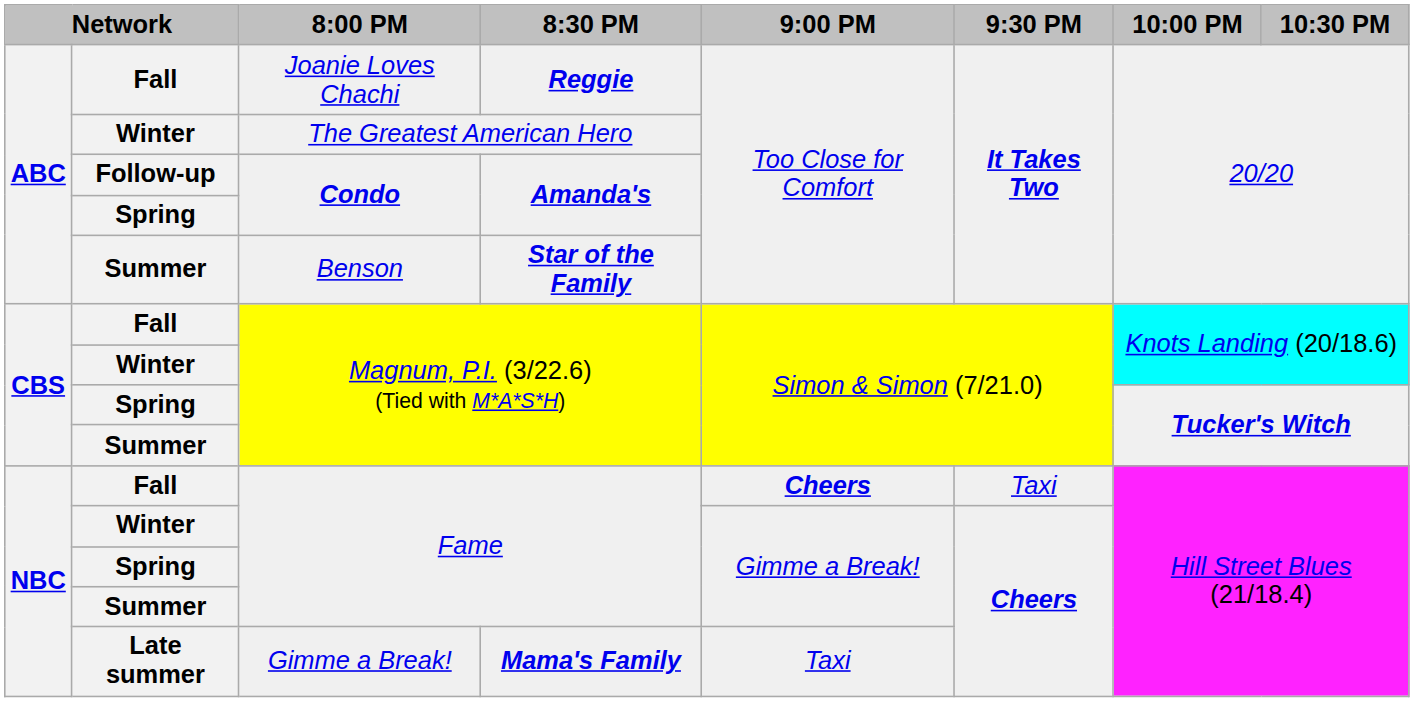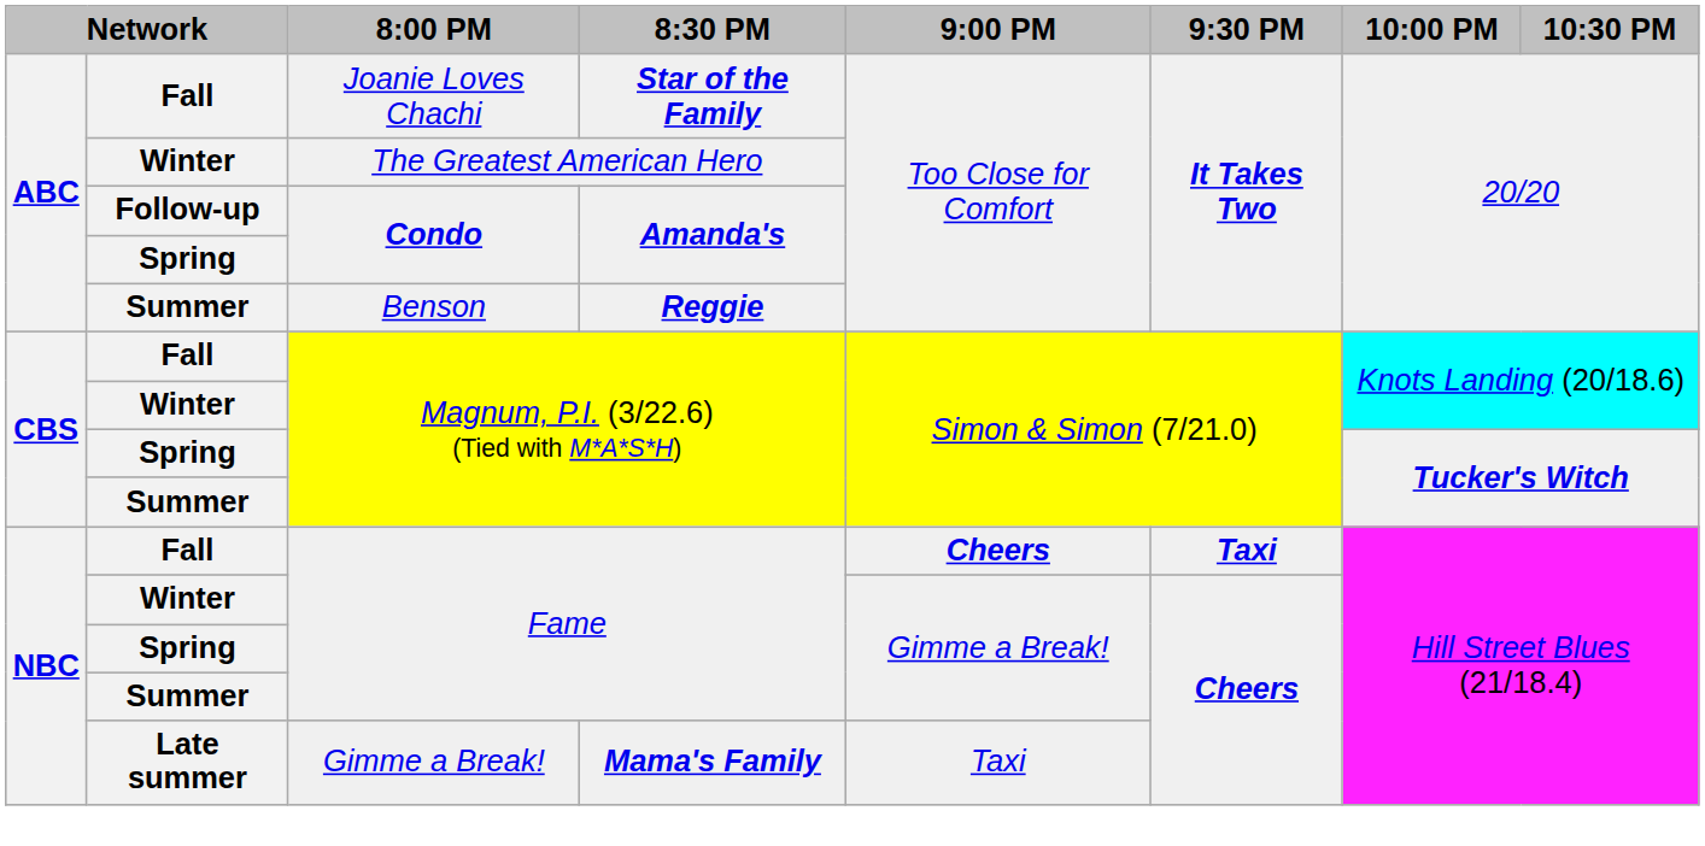Joanie Loves Chachi | 8:30 PM: Reggie -> Star of the Family
Benson | 8:30 PM: Star of the Family -> Reggie
Fall / Fame | 9:30 PM: normal -> bold
